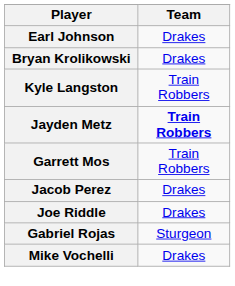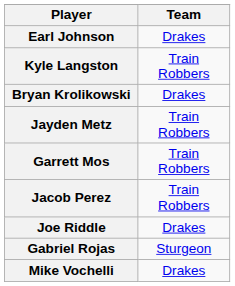rows swapped: Bryan Krolikowski <-> Kyle Langston
Jayden Metz | Team: bold -> normal
Jacob Perez | Team: Drakes -> Train Robbers
